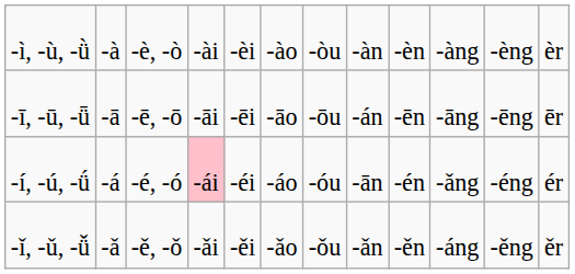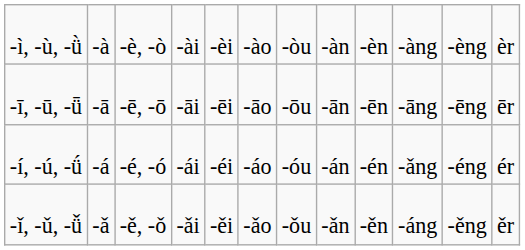-ī, -ū, -ǖ | column 8: -án -> -ān
-í, -ú, -ǘ | column 4: pink background -> no background
-í, -ú, -ǘ | column 8: -ān -> -án
